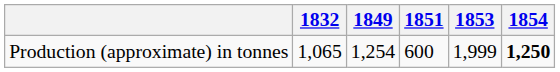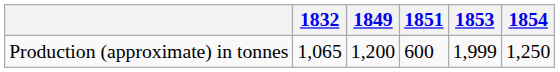Production (approximate) in tonnes | 1849: 1,254 -> 1,200
Production (approximate) in tonnes | 1854: bold -> normal
